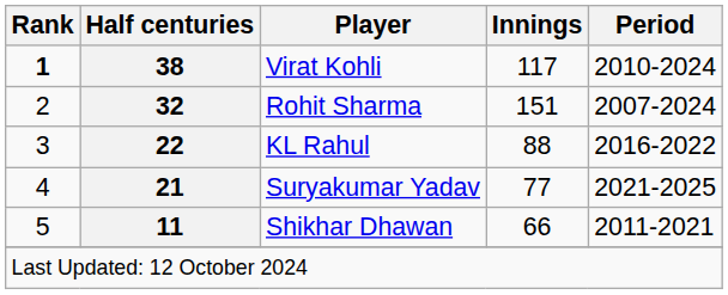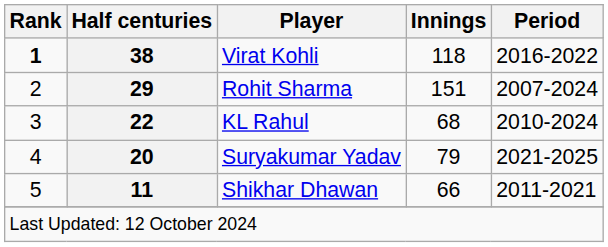Virat Kohli | Innings: 117 -> 118
Virat Kohli | Period: 2010-2024 -> 2016-2022
Rohit Sharma | Half centuries: 32 -> 29
KL Rahul | Innings: 88 -> 68
KL Rahul | Period: 2016-2022 -> 2010-2024
Suryakumar Yadav | Half centuries: 21 -> 20
Suryakumar Yadav | Innings: 77 -> 79
